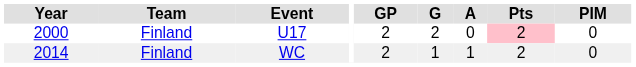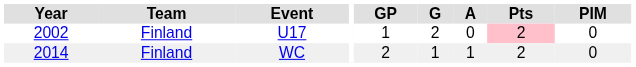U17 | Year: 2000 -> 2002
U17 | GP: 2 -> 1
